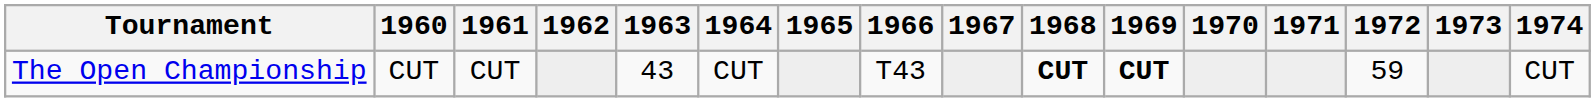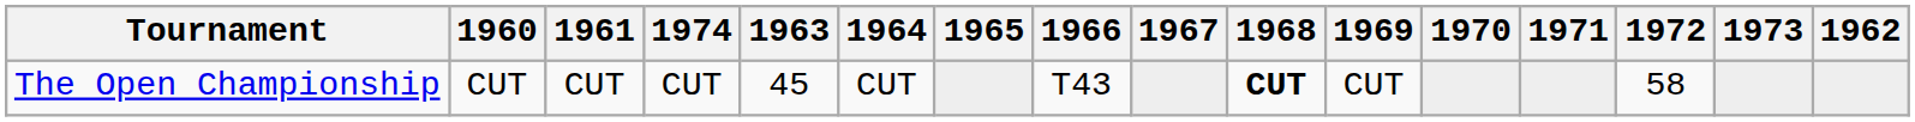columns swapped: 1962 <-> 1974
The Open Championship | 1963: 43 -> 45
The Open Championship | 1969: bold -> normal
The Open Championship | 1972: 59 -> 58
